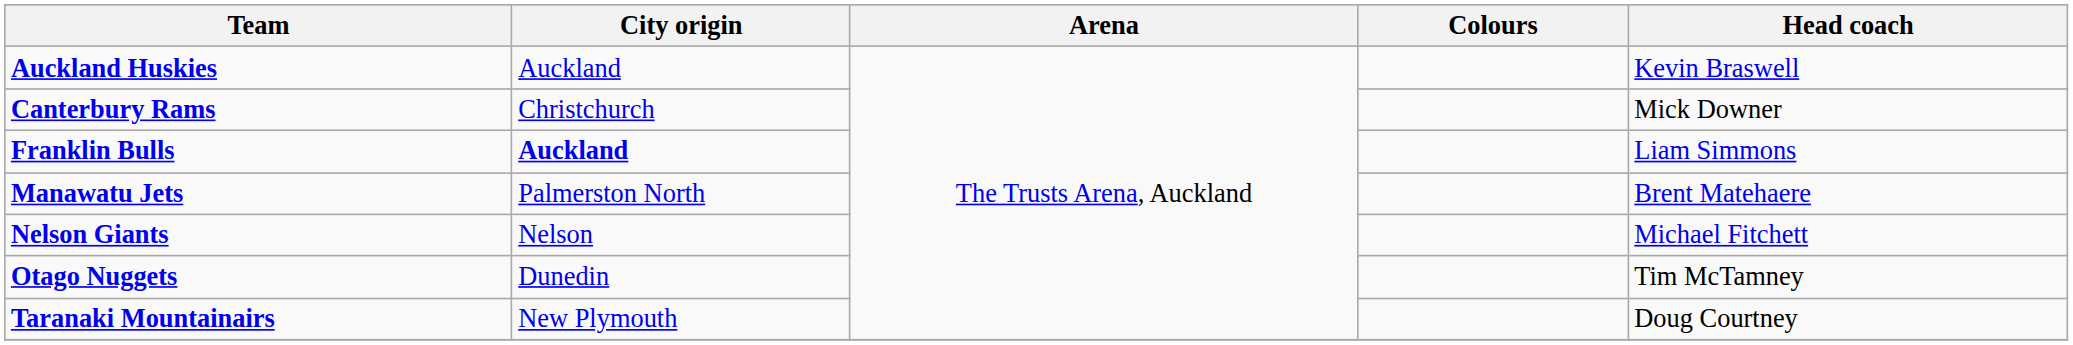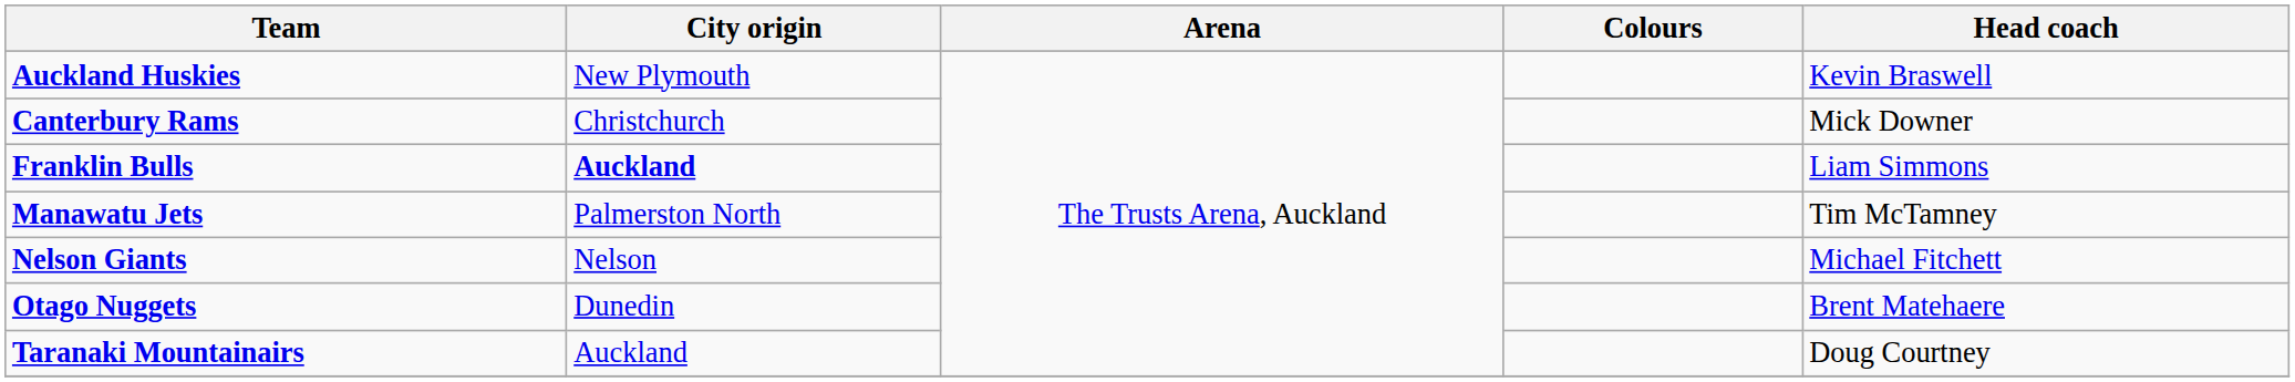Auckland Huskies | City origin: Auckland -> New Plymouth
Manawatu Jets | Head coach: Brent Matehaere -> Tim McTamney
Otago Nuggets | Head coach: Tim McTamney -> Brent Matehaere
Taranaki Mountainairs | City origin: New Plymouth -> Auckland
